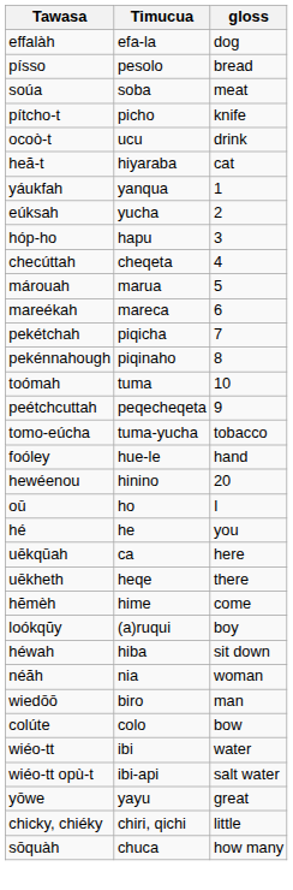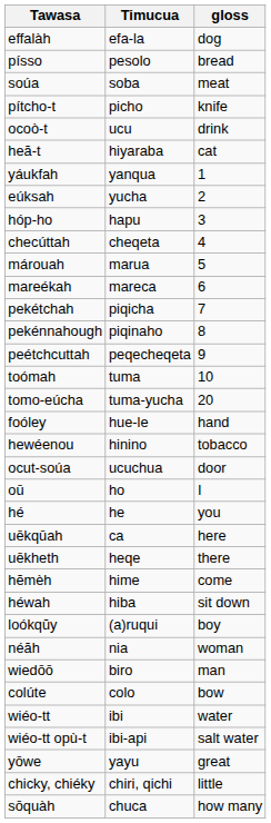rows swapped: peétchcuttah <-> toómah
tomo-eúcha | gloss: tobacco -> 20
hewéenou | gloss: 20 -> tobacco
+ row: ocut-soúa | ucuchua | door
rows swapped: héwah <-> loókqŭy
